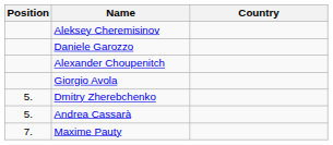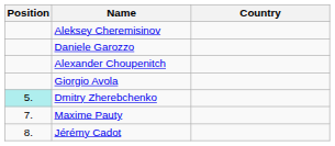Dmitry Zherebchenko | Position: no background -> paleturquoise background
- row: 5. | Andrea Cassarà
+ row: 8. | Jérémy Cadot
